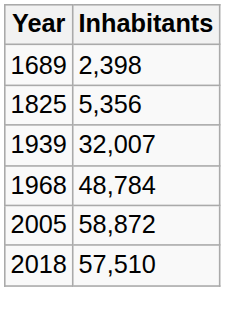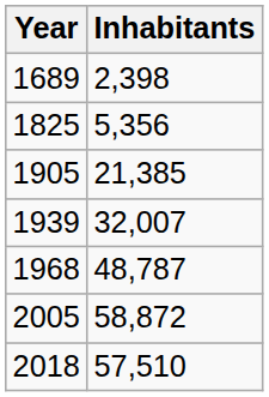+ row: 1905 | 21,385
1968 | Inhabitants: 48,784 -> 48,787
